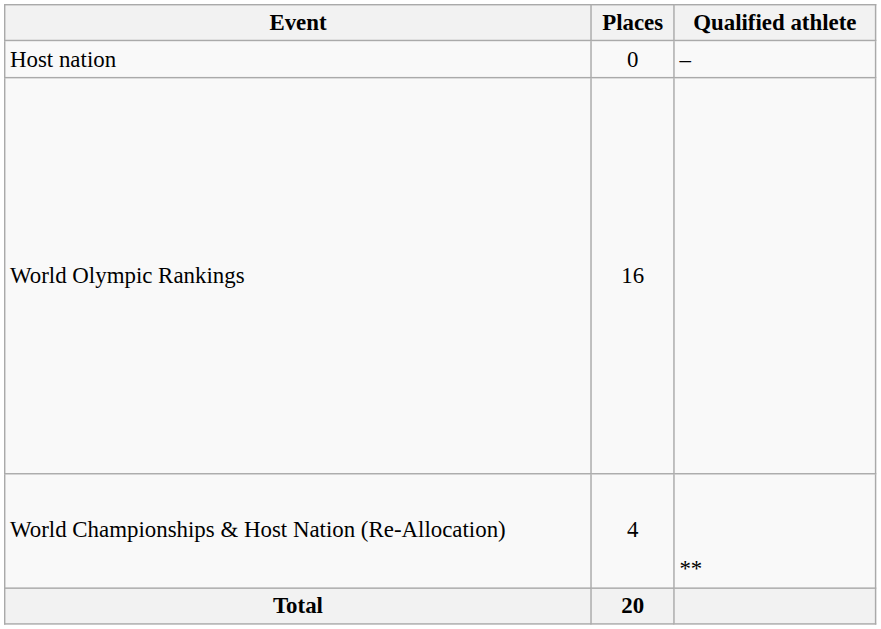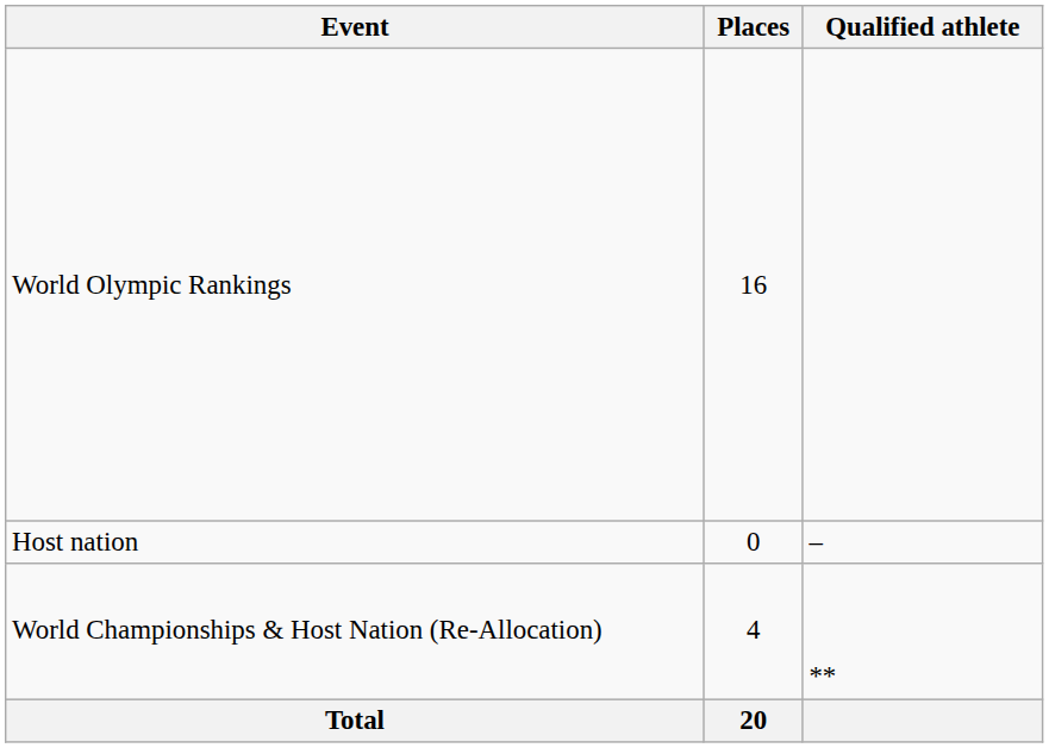rows swapped: Host nation <-> World Olympic Rankings
